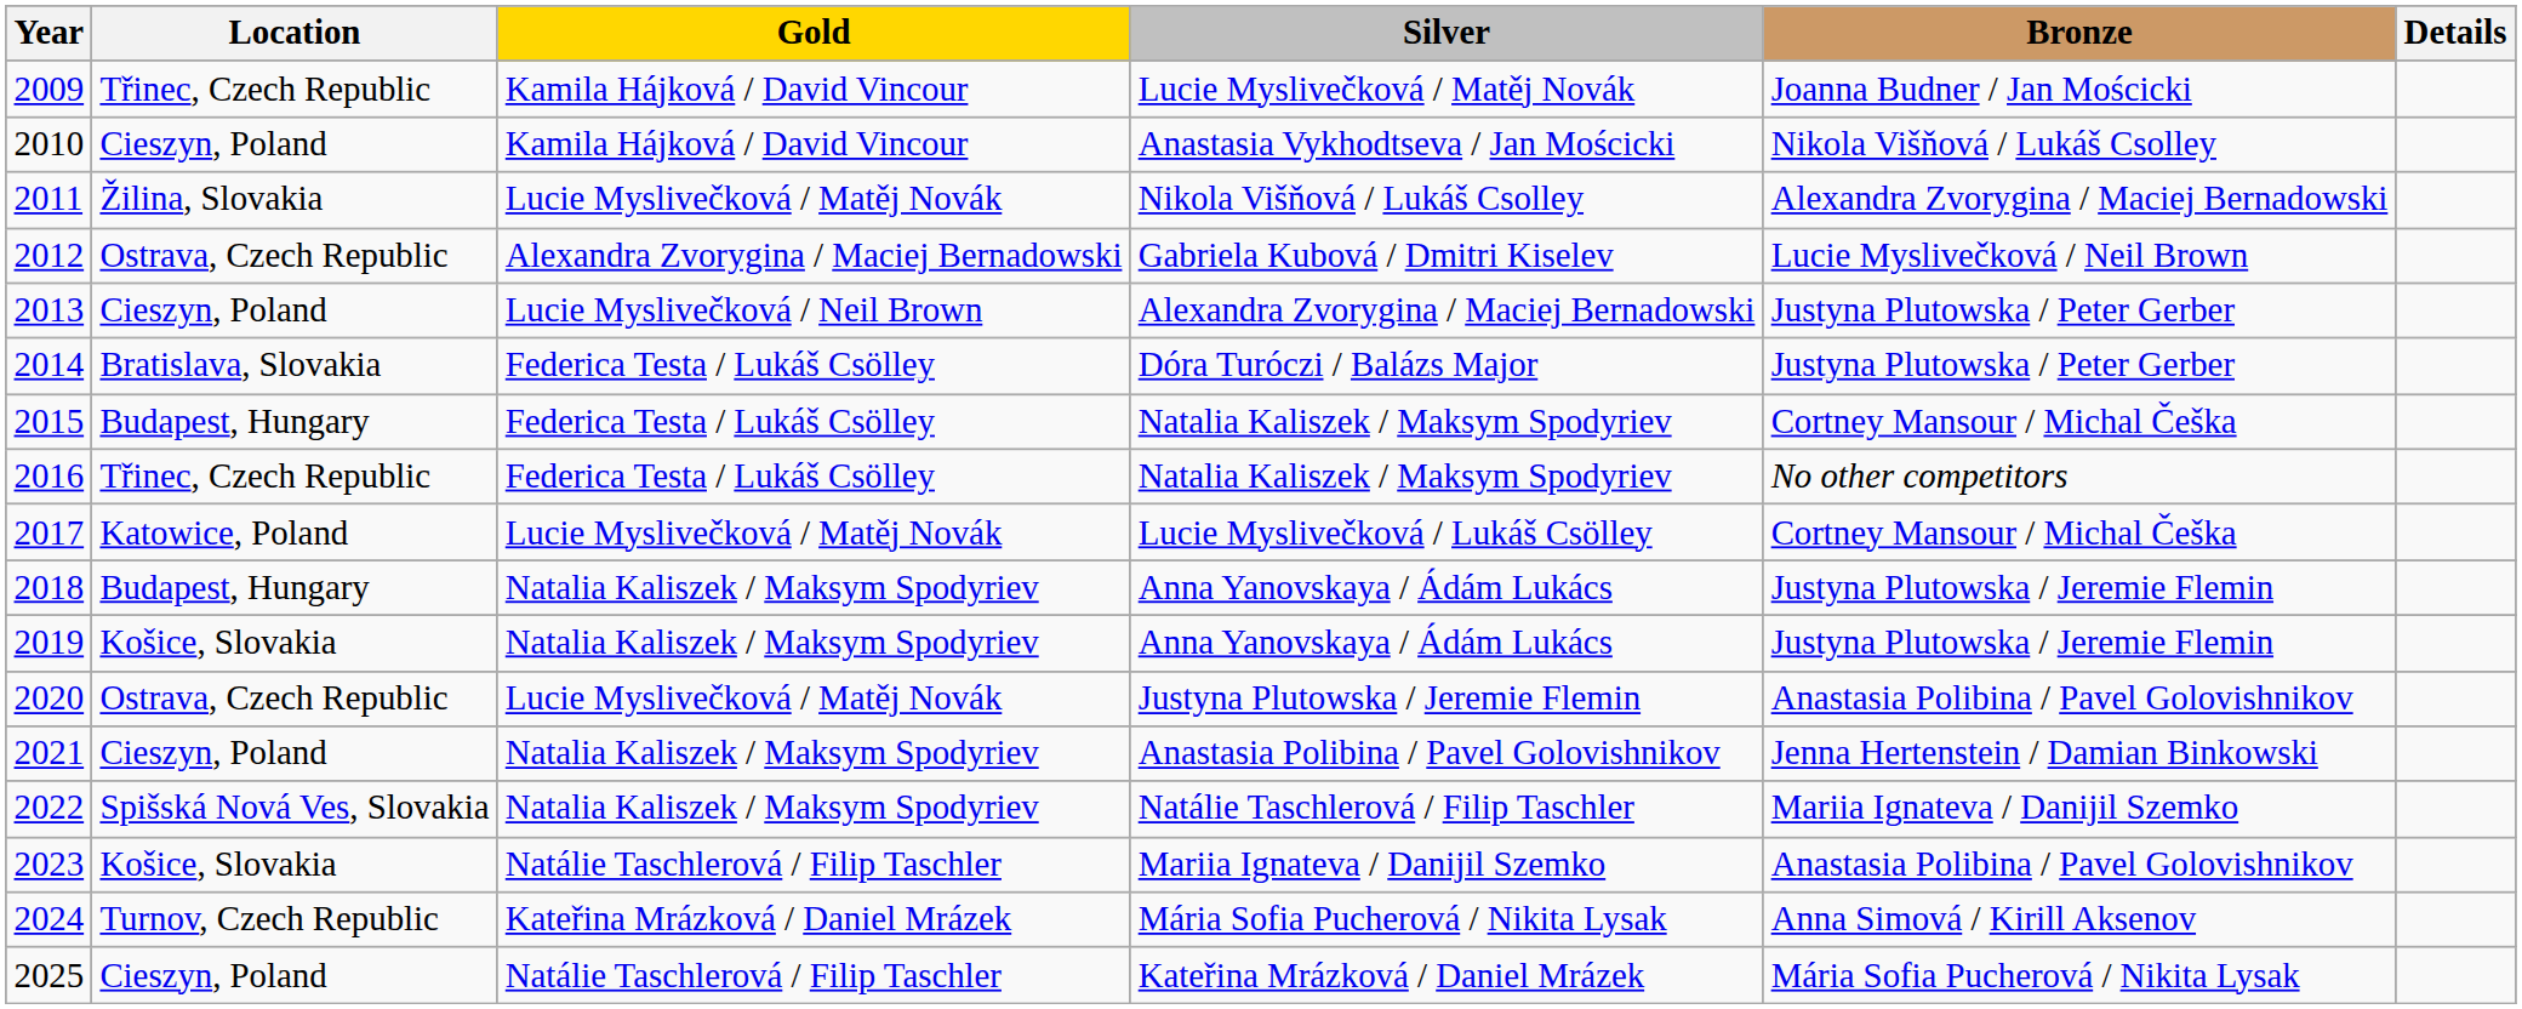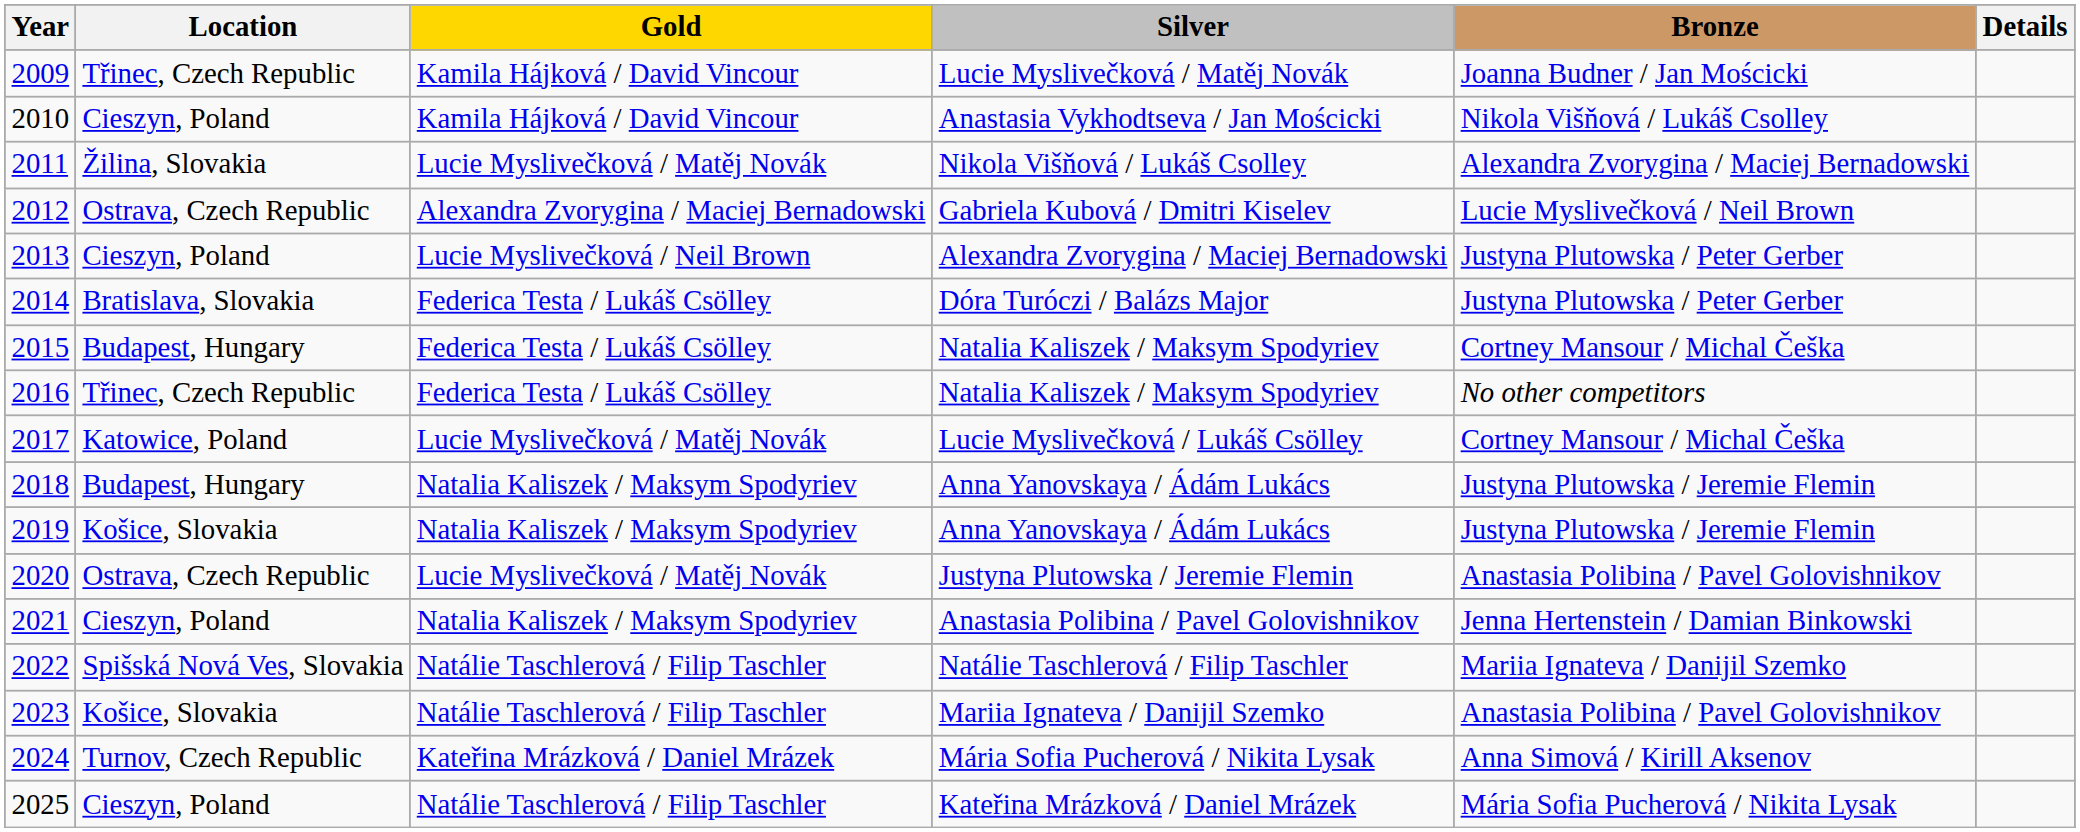2022 | Gold: Natalia Kaliszek / Maksym Spodyriev -> Natálie Taschlerová / Filip Taschler
